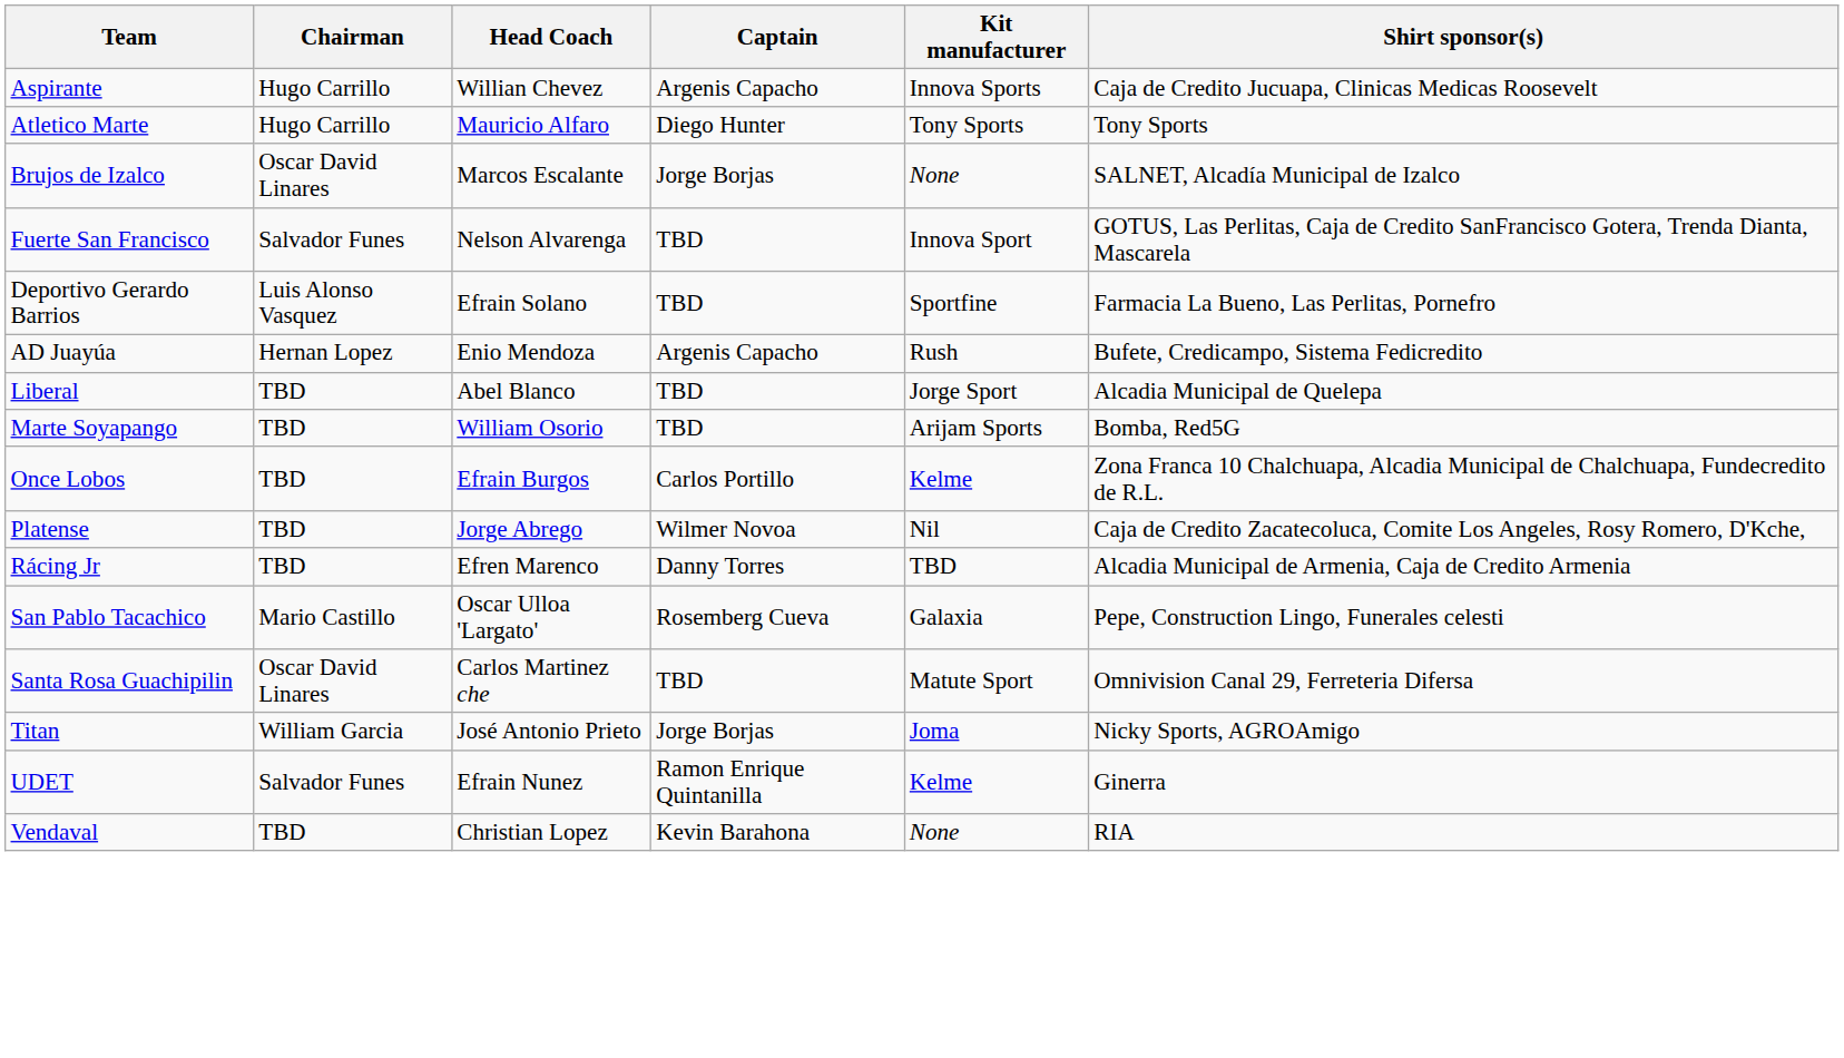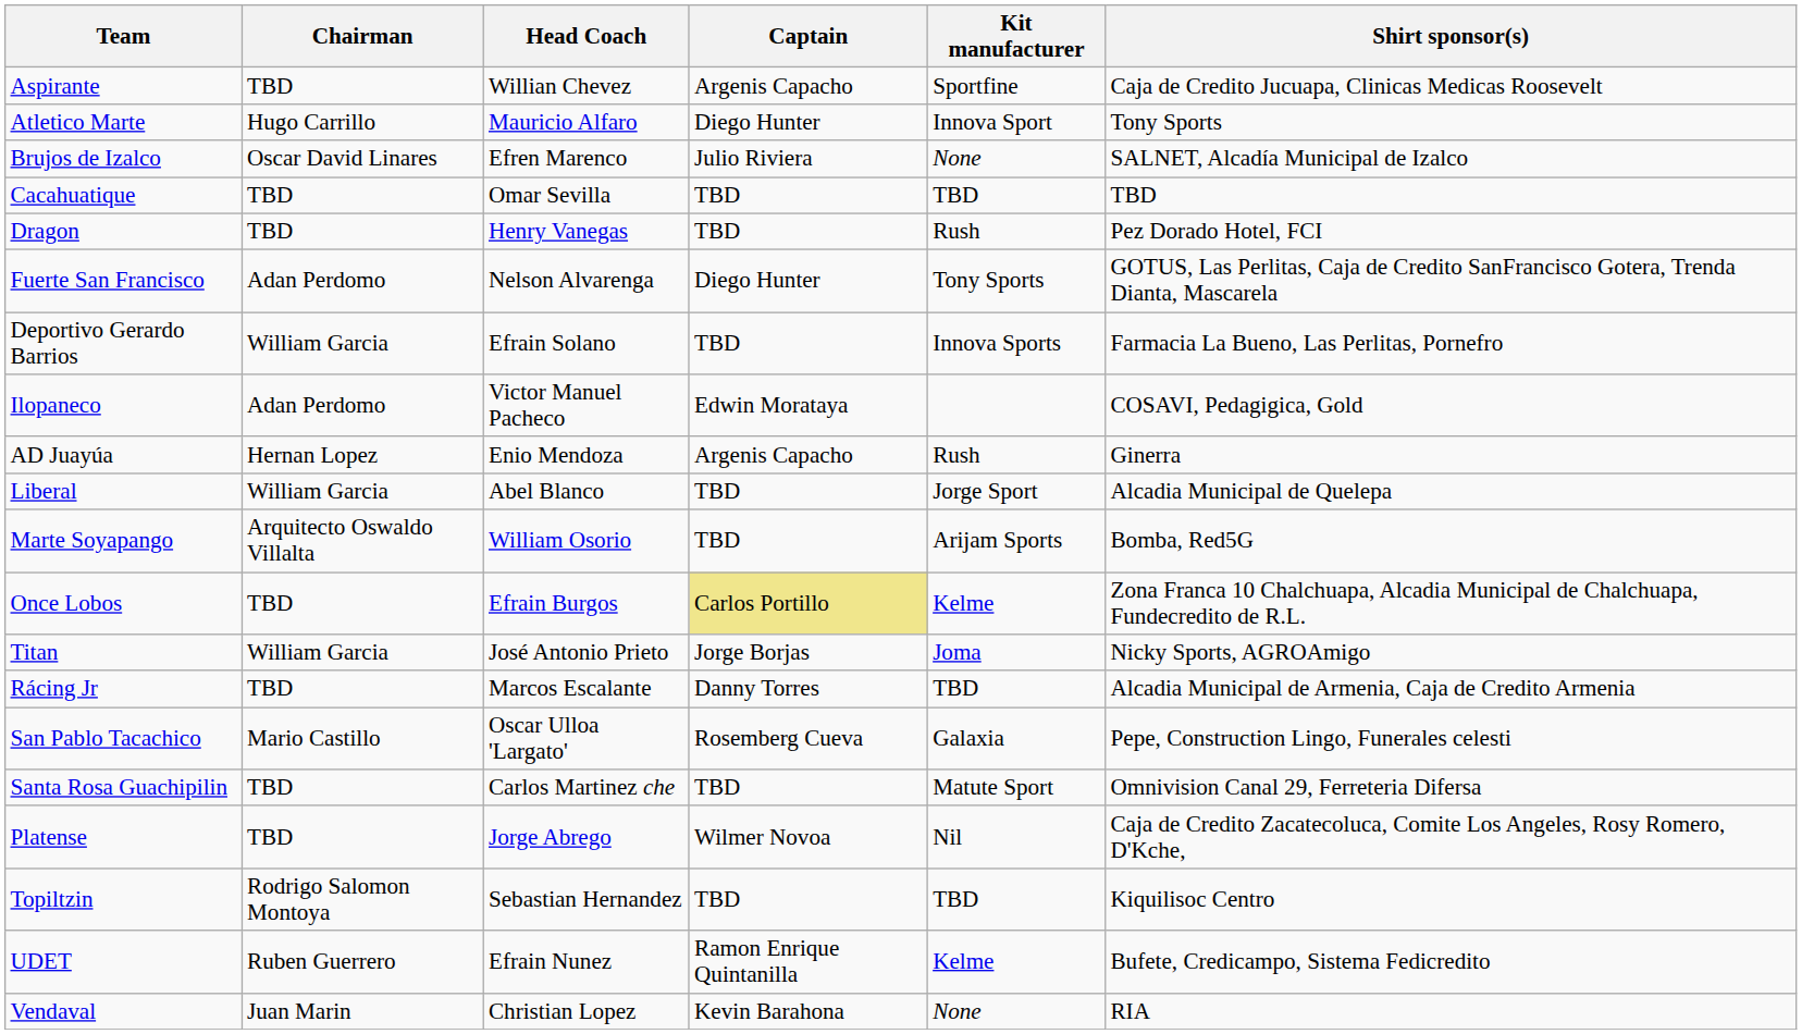Aspirante | Chairman: Hugo Carrillo -> TBD
Aspirante | Kit manufacturer: Innova Sports -> Sportfine
Atletico Marte | Kit manufacturer: Tony Sports -> Innova Sport
Brujos de Izalco | Head Coach: Marcos Escalante -> Efren Marenco
Brujos de Izalco | Captain: Jorge Borjas -> Julio Riviera
+ row: Cacahuatique | TBD | Omar Sevilla | TBD | TBD | TBD
+ row: Dragon | TBD | Henry Vanegas | TBD | Rush | Pez Dorado Hotel, FCI
Fuerte San Francisco | Chairman: Salvador Funes -> Adan Perdomo
Fuerte San Francisco | Captain: TBD -> Diego Hunter
Fuerte San Francisco | Kit manufacturer: Innova Sport -> Tony Sports
Deportivo Gerardo Barrios | Chairman: Luis Alonso Vasquez -> William Garcia
Deportivo Gerardo Barrios | Kit manufacturer: Sportfine -> Innova Sports
+ row: Ilopaneco | Adan Perdomo | Victor Manuel Pacheco | Edwin Morataya | COSAVI, Pedagigica, Gold
AD Juayúa | Shirt sponsor(s): Bufete, Credicampo, Sistema Fedicredito -> Ginerra
Liberal | Chairman: TBD -> William Garcia
Marte Soyapango | Chairman: TBD -> Arquitecto Oswaldo Villalta
Once Lobos | Captain: no background -> khaki background
rows swapped: Platense <-> Titan
Rácing Jr | Head Coach: Efren Marenco -> Marcos Escalante
Santa Rosa Guachipilin | Chairman: Oscar David Linares -> TBD
+ row: Topiltzin | Rodrigo Salomon Montoya | Sebastian Hernandez | TBD | TBD | Kiquilisoc Centro
UDET | Chairman: Salvador Funes -> Ruben Guerrero
UDET | Shirt sponsor(s): Ginerra -> Bufete, Credicampo, Sistema Fedicredito
Vendaval | Chairman: TBD -> Juan Marin
